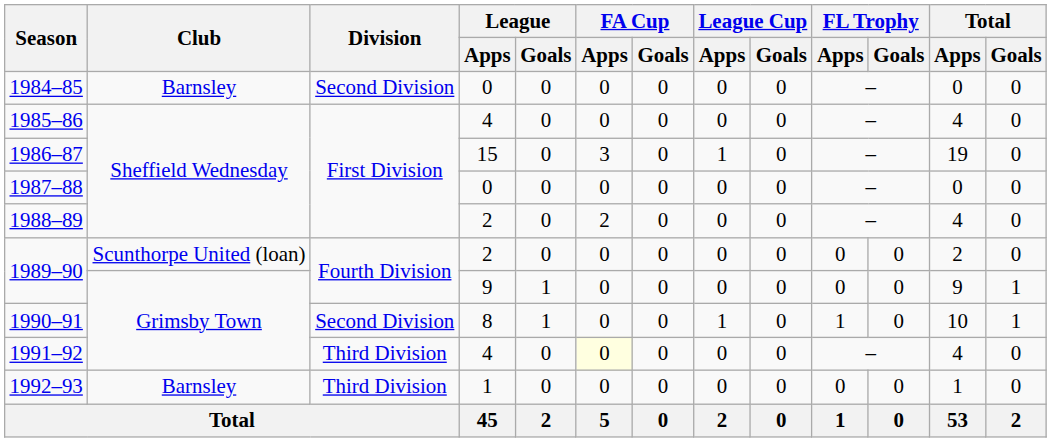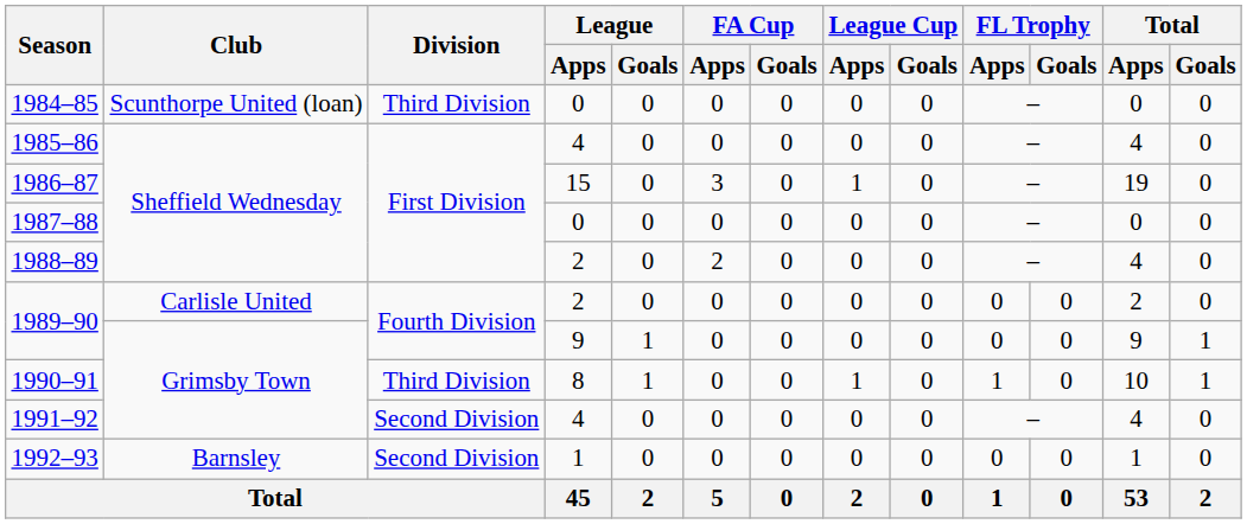1984–85 | Club: Barnsley -> Scunthorpe United (loan)
1984–85 | Division: Second Division -> Third Division
1989–90 / 2 | Club: Scunthorpe United (loan) -> Carlisle United
1990–91 | Division: Second Division -> Third Division
1991–92 | Division: Third Division -> Second Division
1991–92 | FA Cup / Apps: lightyellow background -> no background
1992–93 | Division: Third Division -> Second Division
